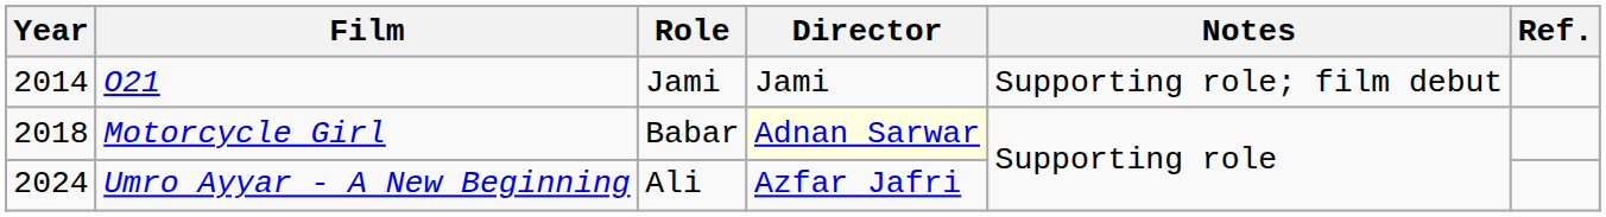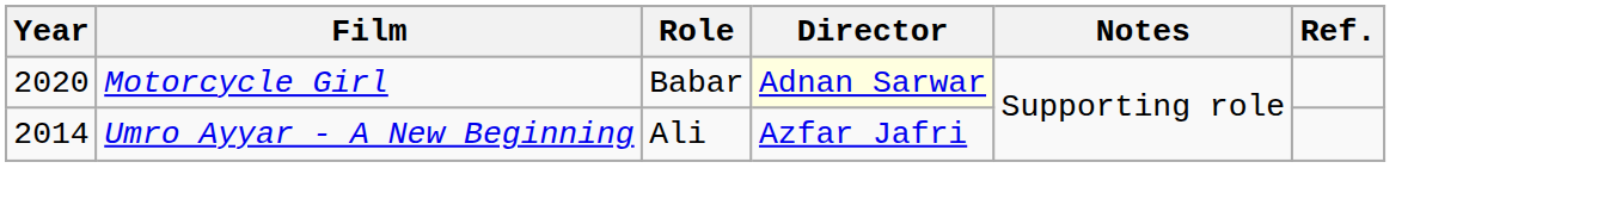- row: 2014 | O21 | Jami | Jami | Supporting role; film debut
Motorcycle Girl | Year: 2018 -> 2020
Umro Ayyar - A New Beginning | Year: 2024 -> 2014
